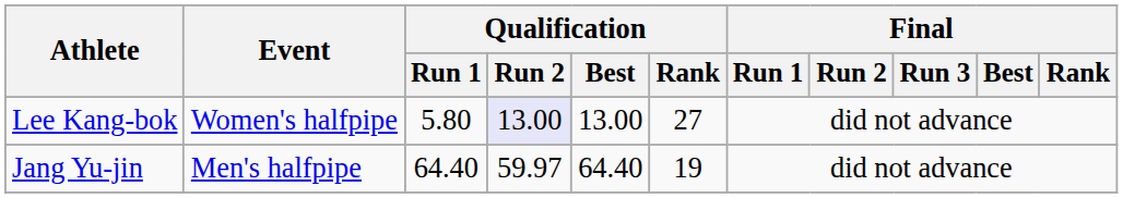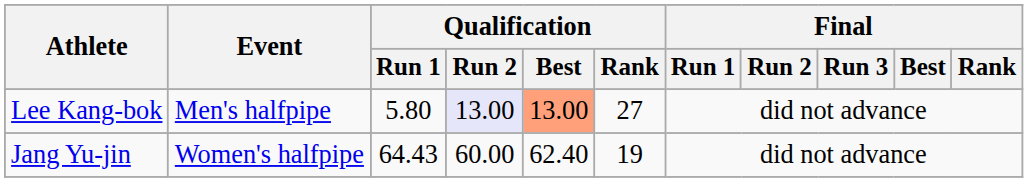Lee Kang-bok | Event: Women's halfpipe -> Men's halfpipe
Lee Kang-bok | Qualification / Best: no background -> lightsalmon background
Jang Yu-jin | Event: Men's halfpipe -> Women's halfpipe
Jang Yu-jin | Qualification / Run 1: 64.40 -> 64.43
Jang Yu-jin | Qualification / Run 2: 59.97 -> 60.00
Jang Yu-jin | Qualification / Best: 64.40 -> 62.40
